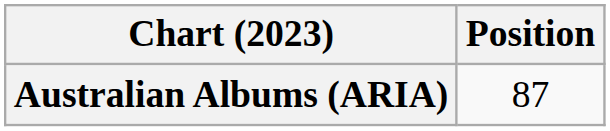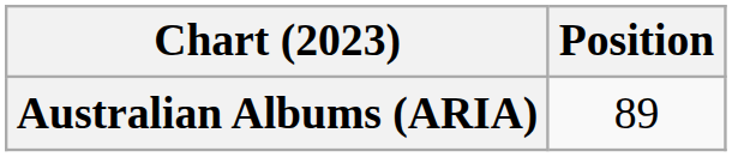Australian Albums (ARIA) | Position: 87 -> 89
